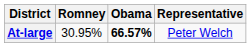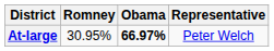At-large | Obama: 66.57% -> 66.97%
